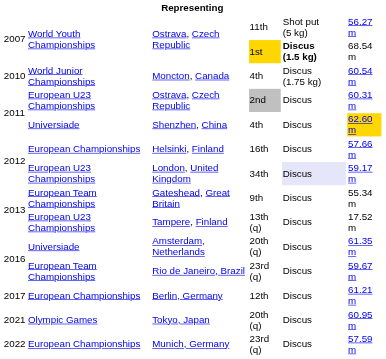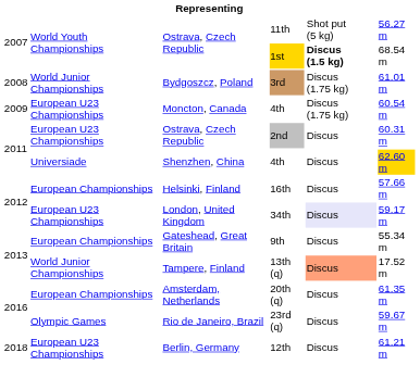+ row: 2008 | World Junior Championships | Bydgoszcz, Poland | 3rd | Discus (1.75 kg) | 61.01 m
Moncton, Canada | column 1: 2010 -> 2009
Moncton, Canada | column 2: World Junior Championships -> European U23 Championships
Gateshead, Great Britain | column 2: European Team Championships -> European Championships
Tampere, Finland | column 2: European U23 Championships -> World Junior Championships
Tampere, Finland | column 5: no background -> lightsalmon background
Amsterdam, Netherlands | column 2: Universiade -> European Championships
Rio de Janeiro, Brazil | column 2: European Team Championships -> Olympic Games
Berlin, Germany | column 1: 2017 -> 2018
Berlin, Germany | column 2: European Championships -> European U23 Championships
- row: 2021 | Olympic Games | Tokyo, Japan | 20th (q) | Discus | 60.95 m
- row: 2022 | European Championships | Munich, Germany | 23rd (q) | Discus | 57.59 m
